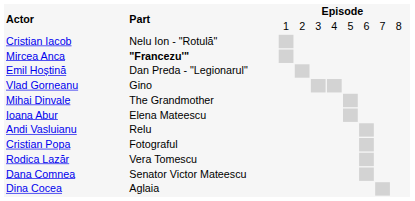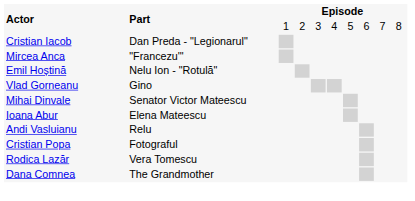Cristian Iacob | Part: Nelu Ion - "Rotulă" -> Dan Preda - "Legionarul"
Mircea Anca | Part: bold -> normal
Emil Hoștină | Part: Dan Preda - "Legionarul" -> Nelu Ion - "Rotulă"
Mihai Dinvale | Part: The Grandmother -> Senator Victor Mateescu
Dana Comnea | Part: Senator Victor Mateescu -> The Grandmother
- row: Dina Cocea | Aglaia
